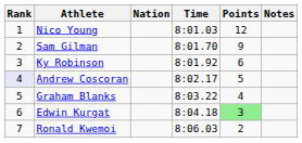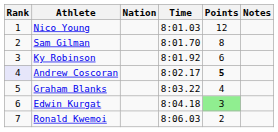Sam Gilman | Points: 9 -> 8
Andrew Coscoran | Points: normal -> bold
